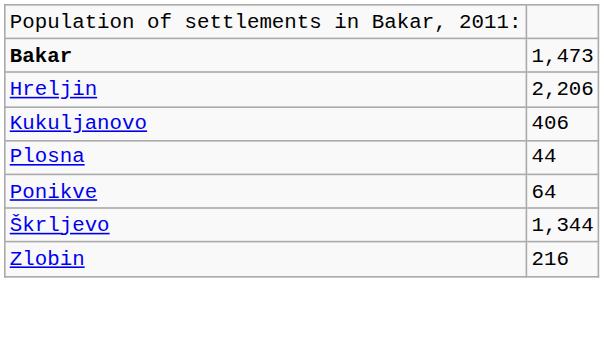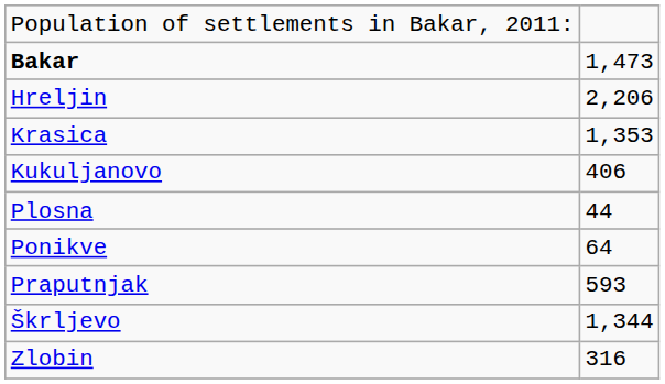+ row: Krasica | 1,353
+ row: Praputnjak | 593
Zlobin | column 2: 216 -> 316
